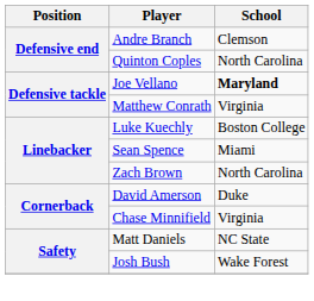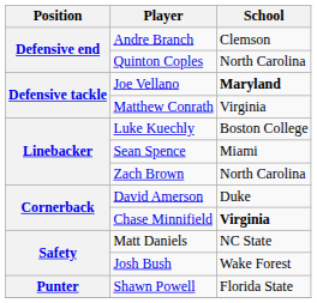Chase Minnifield | School: normal -> bold
+ row: Punter | Shawn Powell | Florida State
